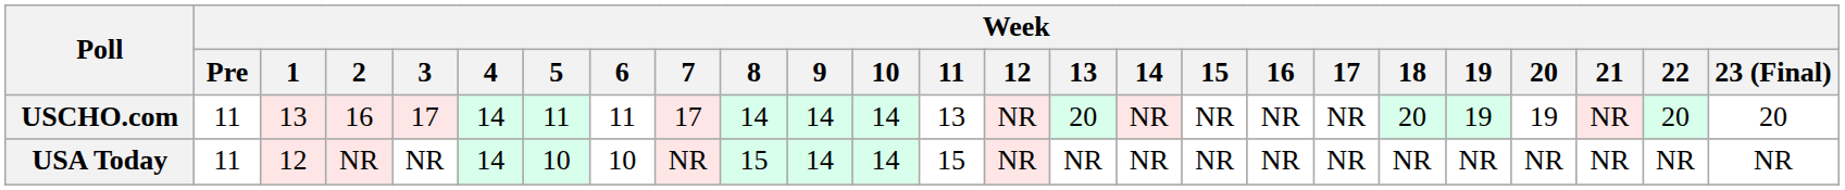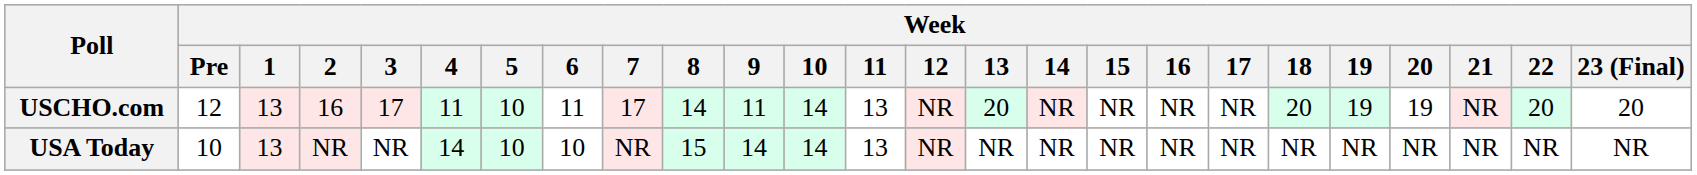USCHO.com | Week / Pre: 11 -> 12
USCHO.com | Week / 4: 14 -> 11
USCHO.com | Week / 5: 11 -> 10
USCHO.com | Week / 9: 14 -> 11
USA Today | Week / Pre: 11 -> 10
USA Today | Week / 1: 12 -> 13
USA Today | Week / 11: 15 -> 13
